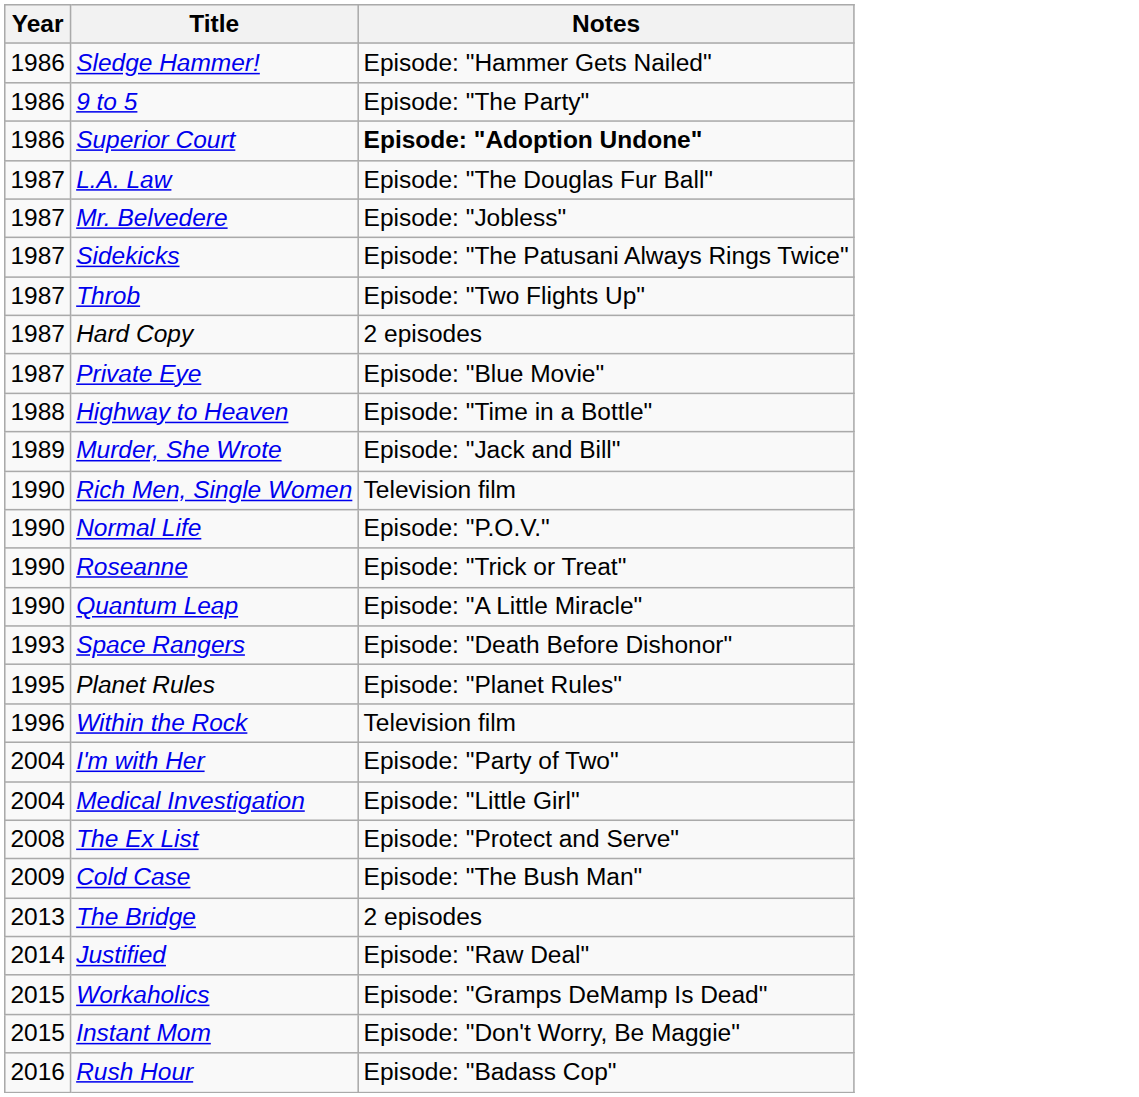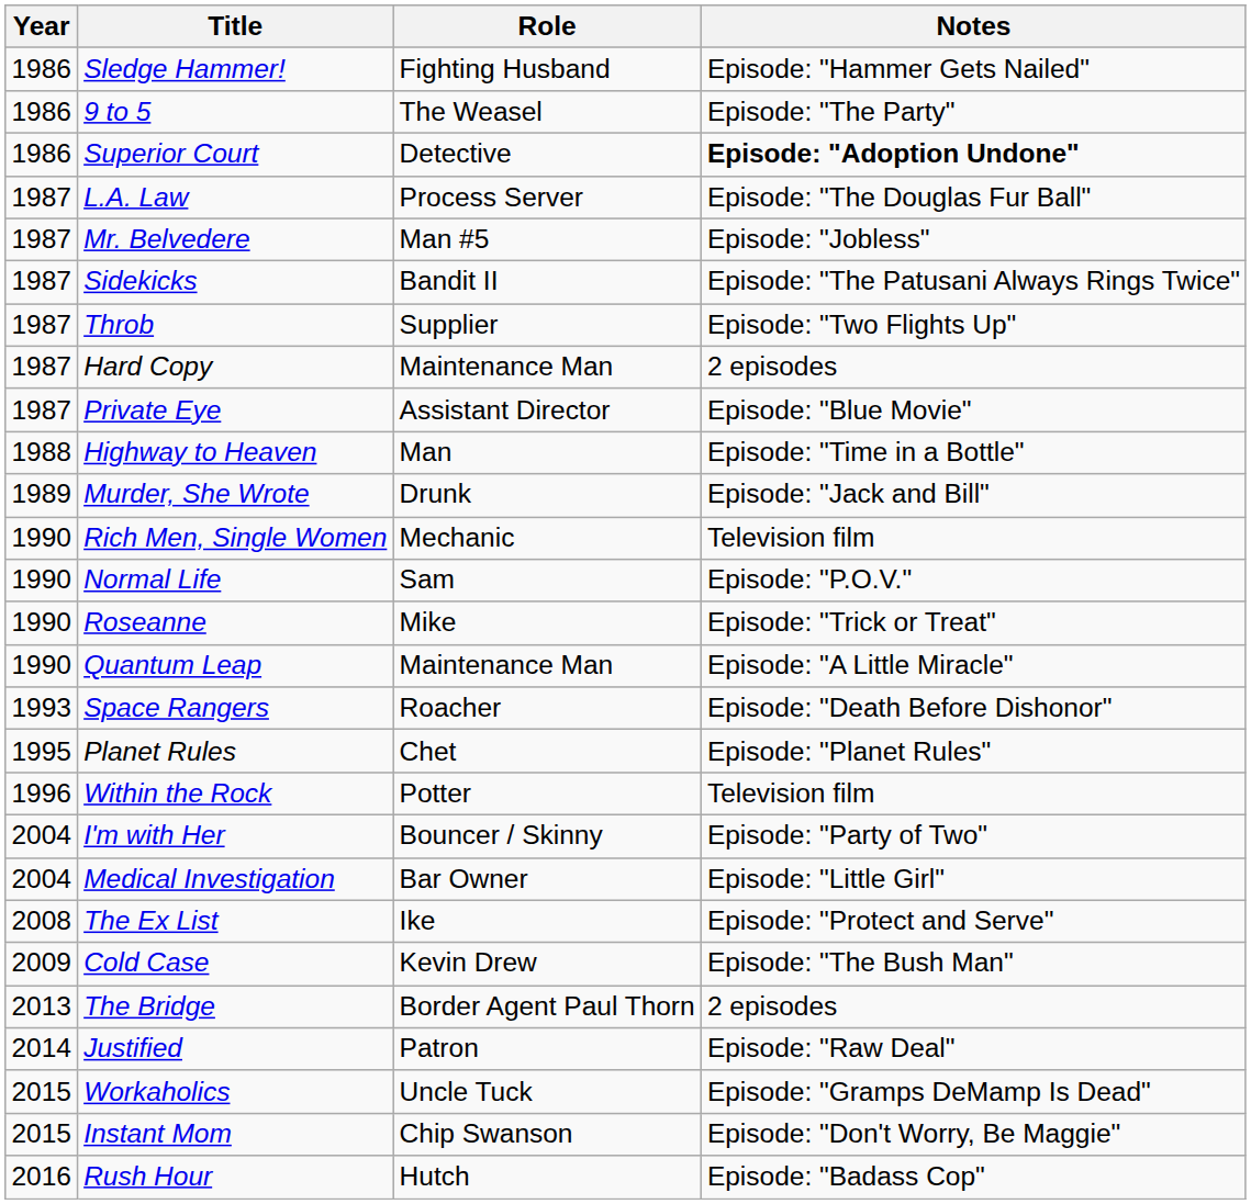+ column: Role | Fighting Husband | The Weasel | Detective | Process Server | Man #5 | Bandit II | Supplier | Maintenance Man | Assistant Director | Man | Drunk | Mechanic | Sam | Mike | Maintenance Man | Roacher | Chet | Potter | Bouncer / Skinny | Bar Owner | Ike | Kevin Drew | Border Agent Paul Thorn | Patron | Uncle Tuck | Chip Swanson | Hutch
